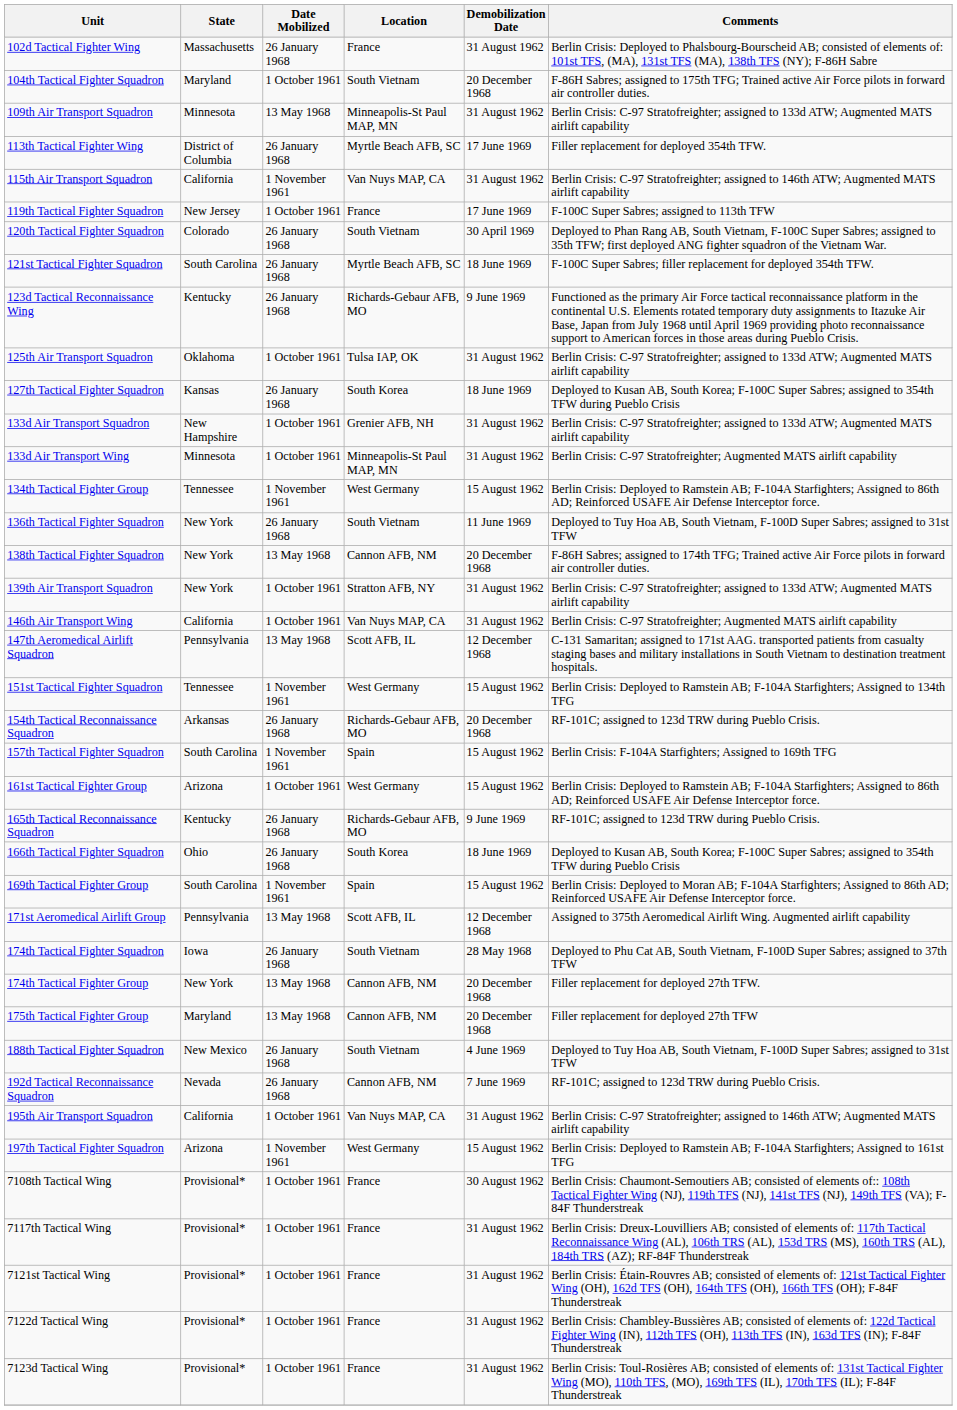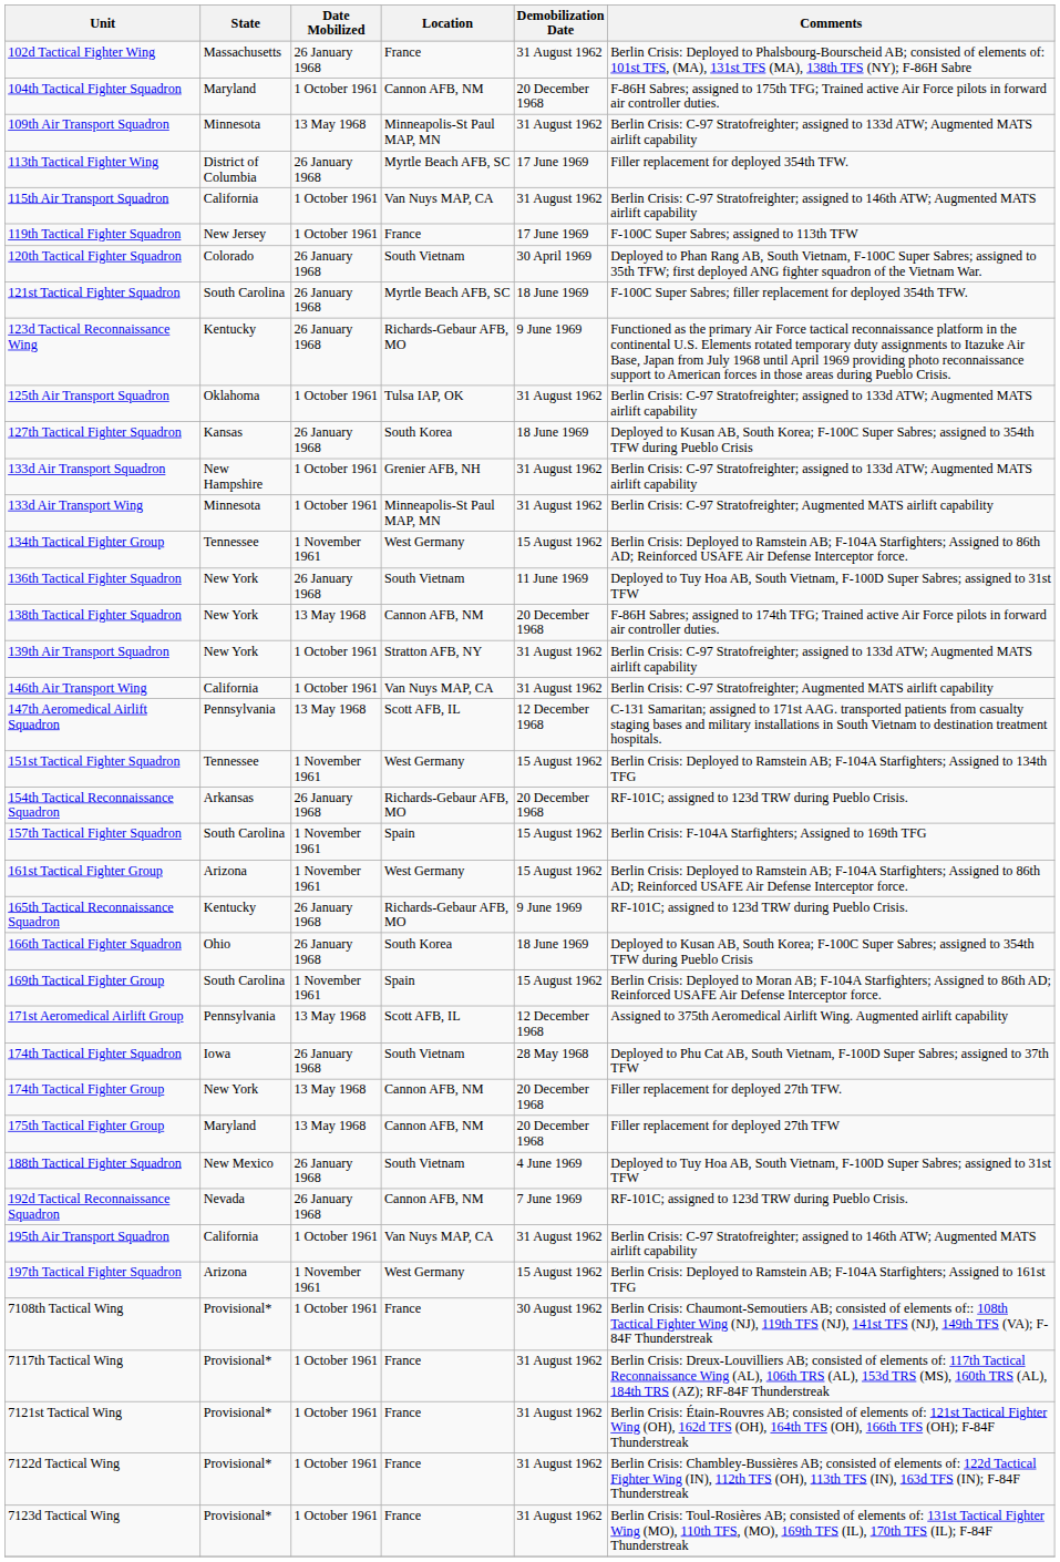104th Tactical Fighter Squadron | Location: South Vietnam -> Cannon AFB, NM
115th Air Transport Squadron | Date Mobilized: 1 November 1961 -> 1 October 1961
161st Tactical Fighter Group | Date Mobilized: 1 October 1961 -> 1 November 1961
